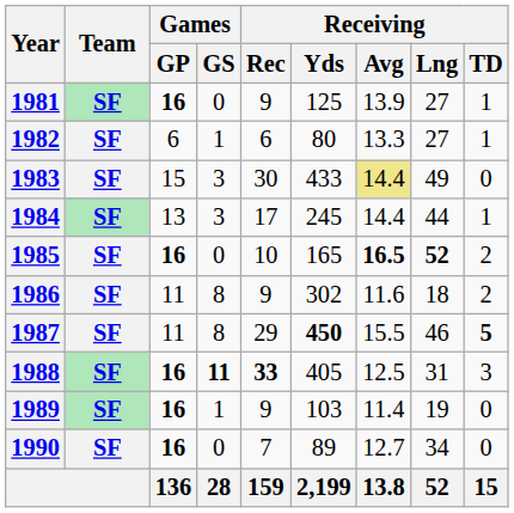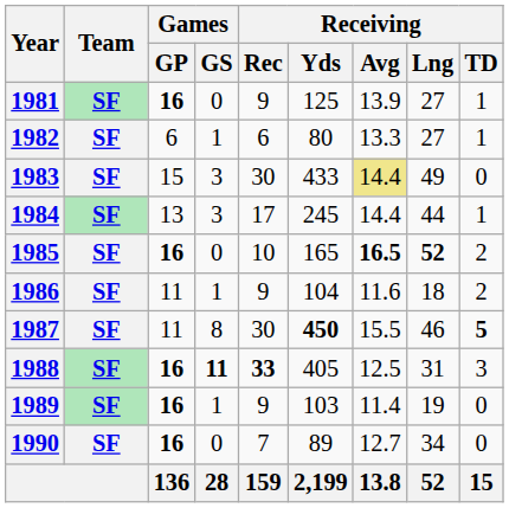1986 | Games / GS: 8 -> 1
1986 | Receiving / Yds: 302 -> 104
1987 | Receiving / Rec: 29 -> 30
